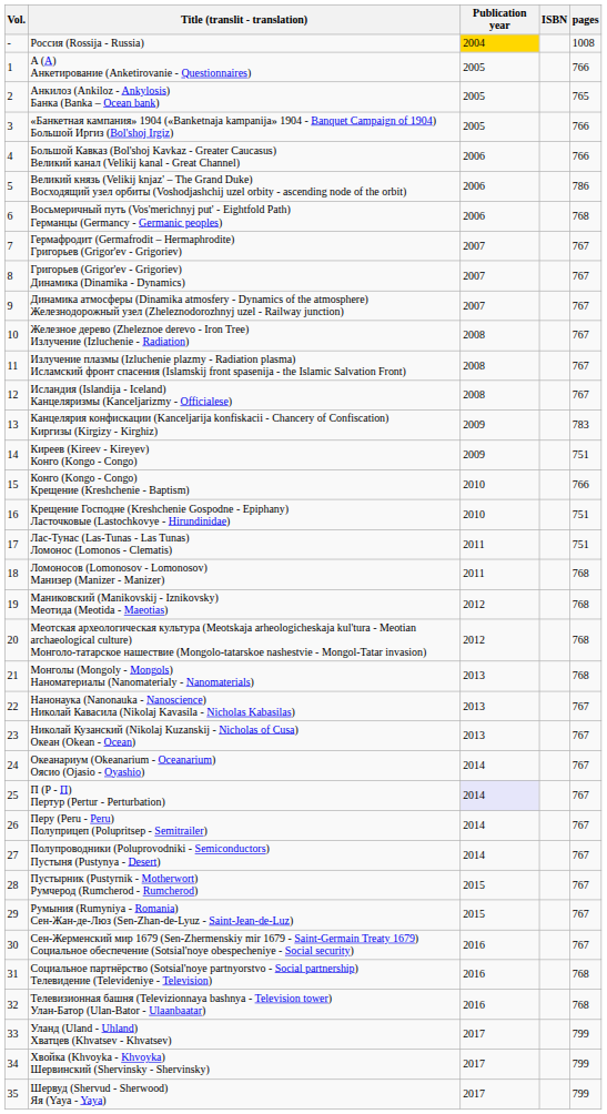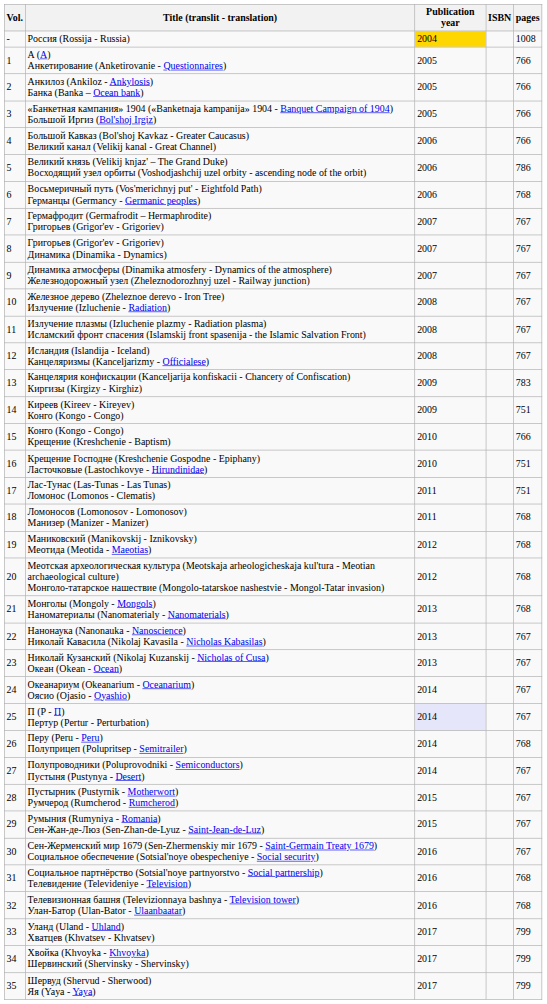Анкилоз (Ankiloz - Ankylosis) Банка (Banka – Ocean bank) | pages: 765 -> 766
Перу (Peru - Peru) Полуприцеп (Polupritsep - Semitrailer) | pages: 767 -> 768
